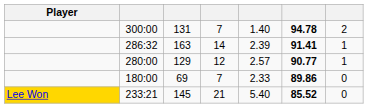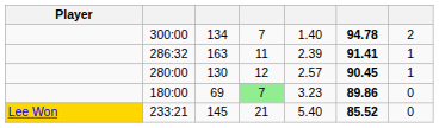300:00 | column 3: 131 -> 134
286:32 | column 4: 14 -> 11
280:00 | column 3: 129 -> 130
280:00 | column 6: 90.77 -> 90.45
180:00 | column 4: no background -> lightgreen background
180:00 | column 5: 2.33 -> 3.23
